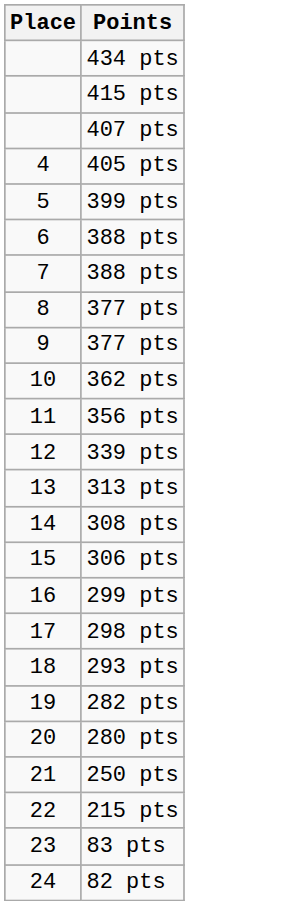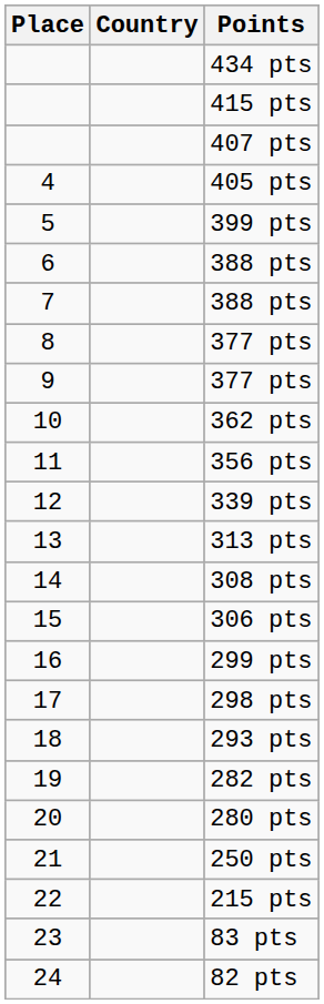+ column: Country
